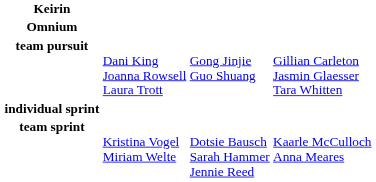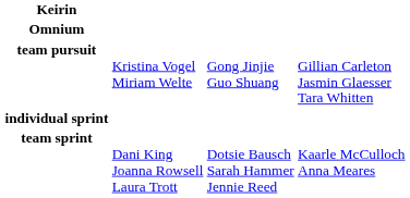team pursuit | column 2: Dani King Joanna Rowsell Laura Trott -> Kristina Vogel Miriam Welte
team sprint | column 2: Kristina Vogel Miriam Welte -> Dani King Joanna Rowsell Laura Trott
